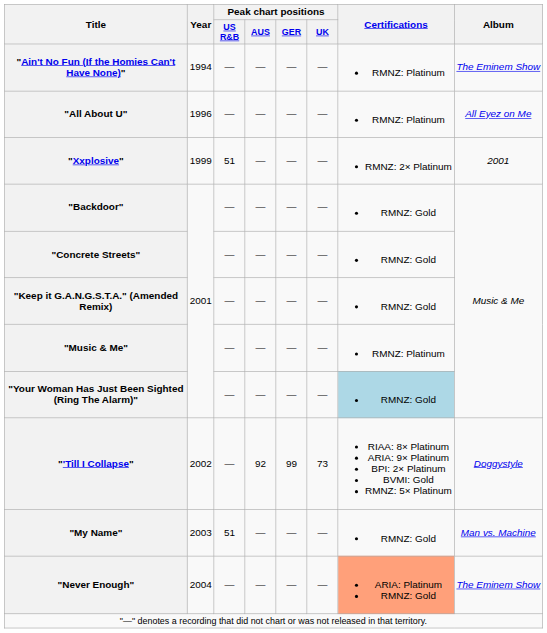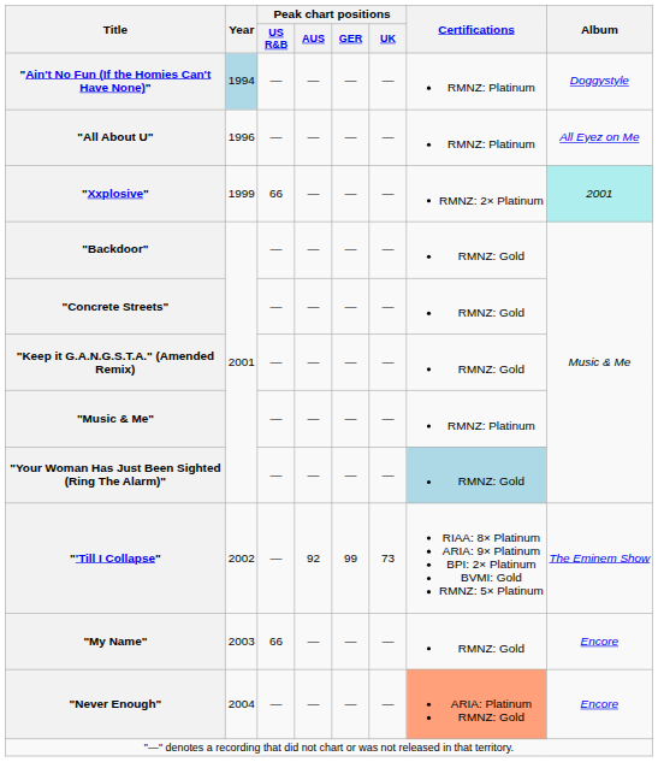"Ain't No Fun (If the Homies Can't Have None)" | Year: no background -> lightblue background
"Ain't No Fun (If the Homies Can't Have None)" | Album: The Eminem Show -> Doggystyle
"Xxplosive" | Peak chart positions / US R&B: 51 -> 66
"Xxplosive" | Album: no background -> paleturquoise background
"'Till I Collapse" | Album: Doggystyle -> The Eminem Show
"My Name" | Peak chart positions / US R&B: 51 -> 66
"My Name" | Album: Man vs. Machine -> Encore
"Never Enough" | Album: The Eminem Show -> Encore
